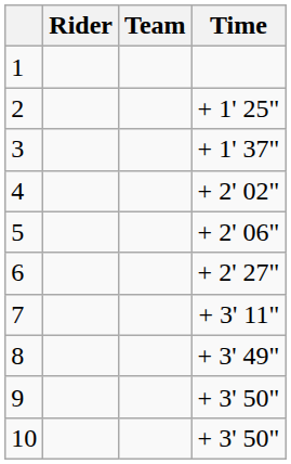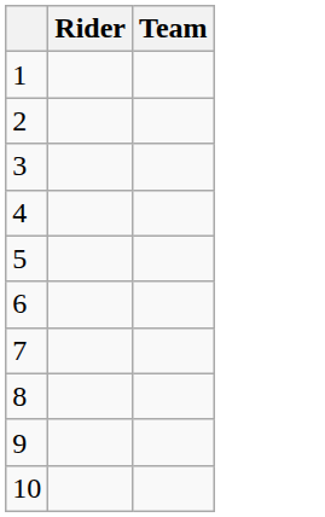- column: Time | + 1' 25" | + 1' 37" | + 2' 02" | + 2' 06" | + 2' 27" | + 3' 11" | + 3' 49" | + 3' 50" | + 3' 50"
